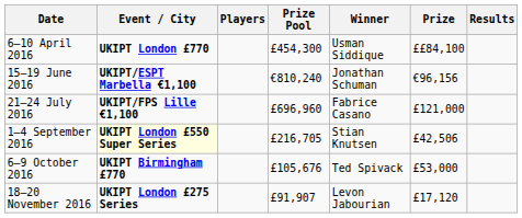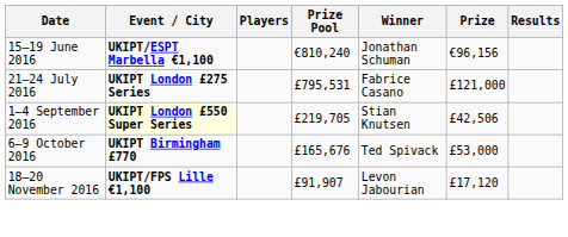- row: 6–10 April 2016 | UKIPT London £770 | £454,300 | Usman Siddique | ££84,100
21–24 July 2016 | Event / City: UKIPT/FPS Lille €1,100 -> UKIPT London £275 Series
21–24 July 2016 | Prize Pool: £696,960 -> £795,531
1–4 September 2016 | Prize Pool: £216,705 -> £219,705
6–9 October 2016 | Prize Pool: £105,676 -> £165,676
18–20 November 2016 | Event / City: UKIPT London £275 Series -> UKIPT/FPS Lille €1,100
